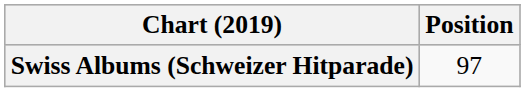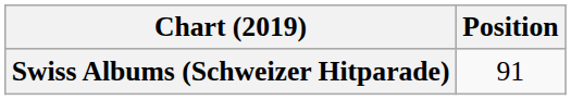Swiss Albums (Schweizer Hitparade) | Position: 97 -> 91
